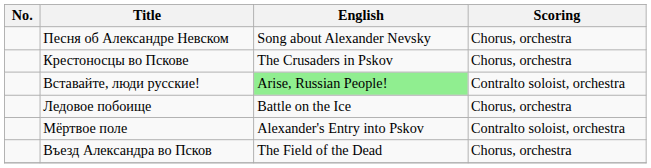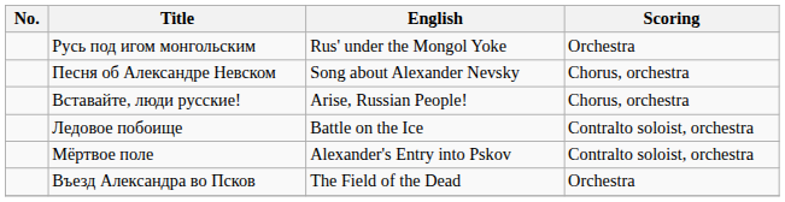+ row: Русь под игом монгольским | Rus' under the Mongol Yoke | Orchestra
- row: Крестоносцы во Пскове | The Crusaders in Pskov | Chorus, orchestra
Вставайте, люди русские! | English: lightgreen background -> no background
Вставайте, люди русские! | Scoring: Contralto soloist, orchestra -> Chorus, orchestra
Ледовое побоище | Scoring: Chorus, orchestra -> Contralto soloist, orchestra
Въезд Александра во Псков | Scoring: Chorus, orchestra -> Orchestra
